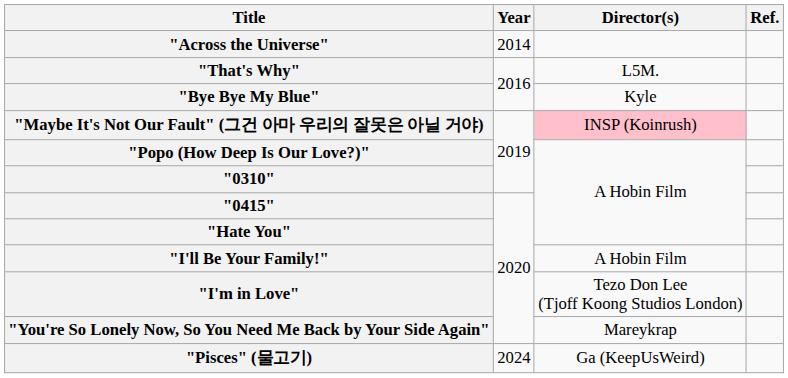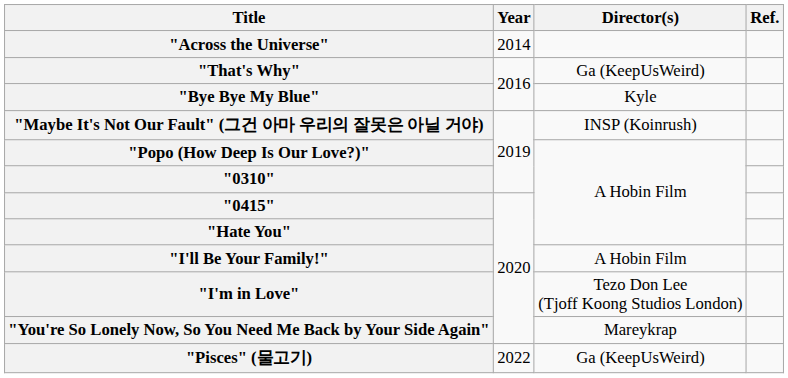"That's Why" | Director(s): L5M. -> Ga (KeepUsWeird)
"Maybe It's Not Our Fault" (그건 아마 우리의 잘못은 아닐 거야) | Director(s): pink background -> no background
"Pisces" (물고기) | Year: 2024 -> 2022
